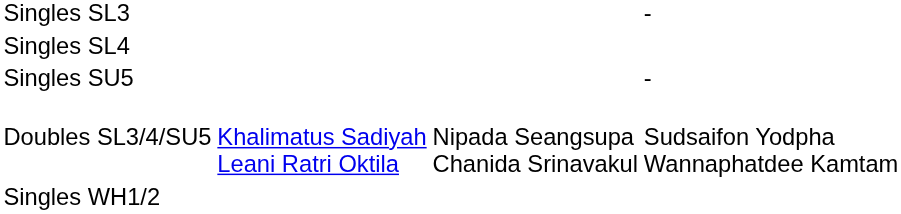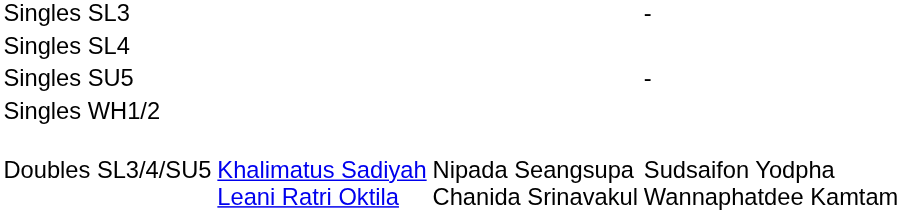rows swapped: Singles WH1/2 <-> Doubles SL3/4/SU5
